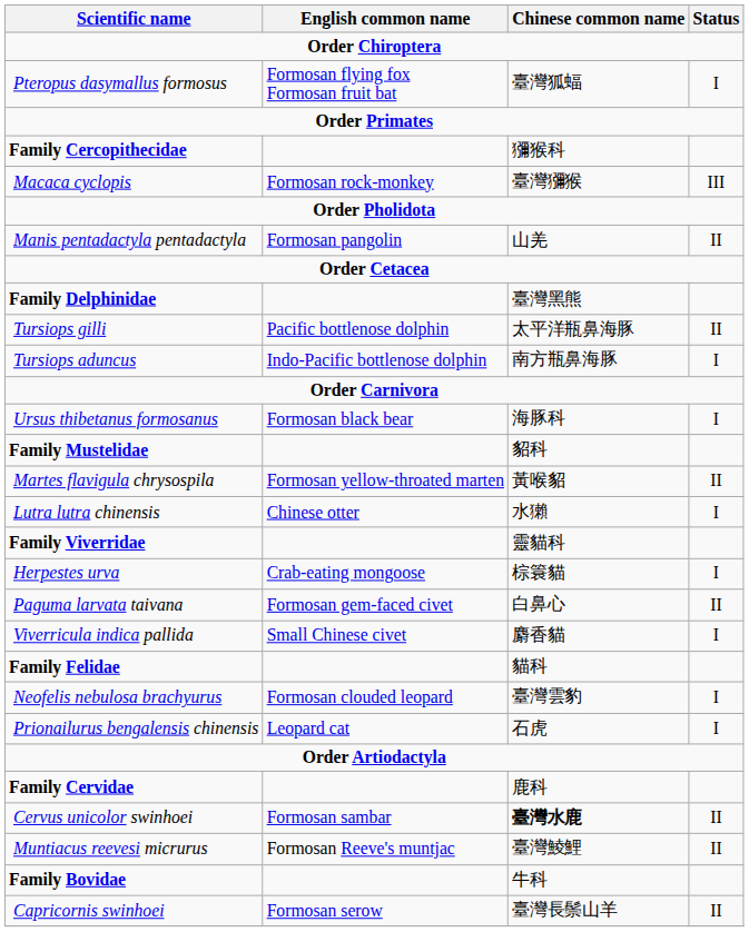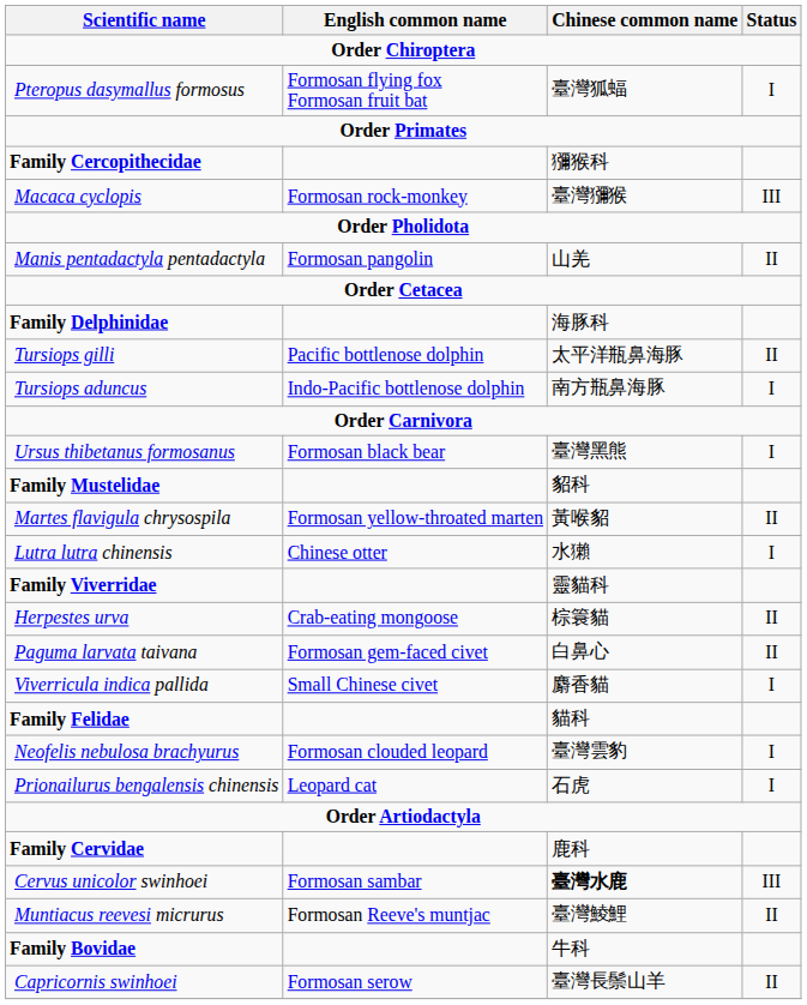Family Delphinidae | Chinese common name: 臺灣黑熊 -> 海豚科
Ursus thibetanus formosanus | Chinese common name: 海豚科 -> 臺灣黑熊
Herpestes urva | Status: I -> II
Cervus unicolor swinhoei | Status: II -> III
